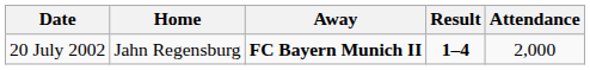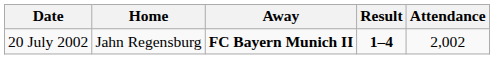20 July 2002 | Attendance: 2,000 -> 2,002
